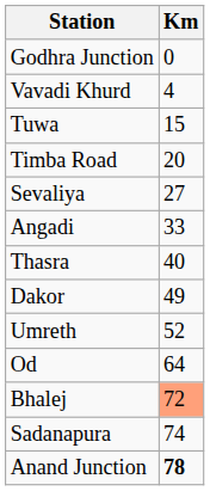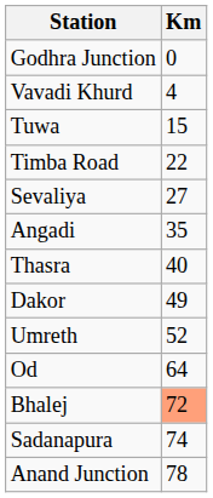Timba Road | Km: 20 -> 22
Angadi | Km: 33 -> 35
Anand Junction | Km: bold -> normal
